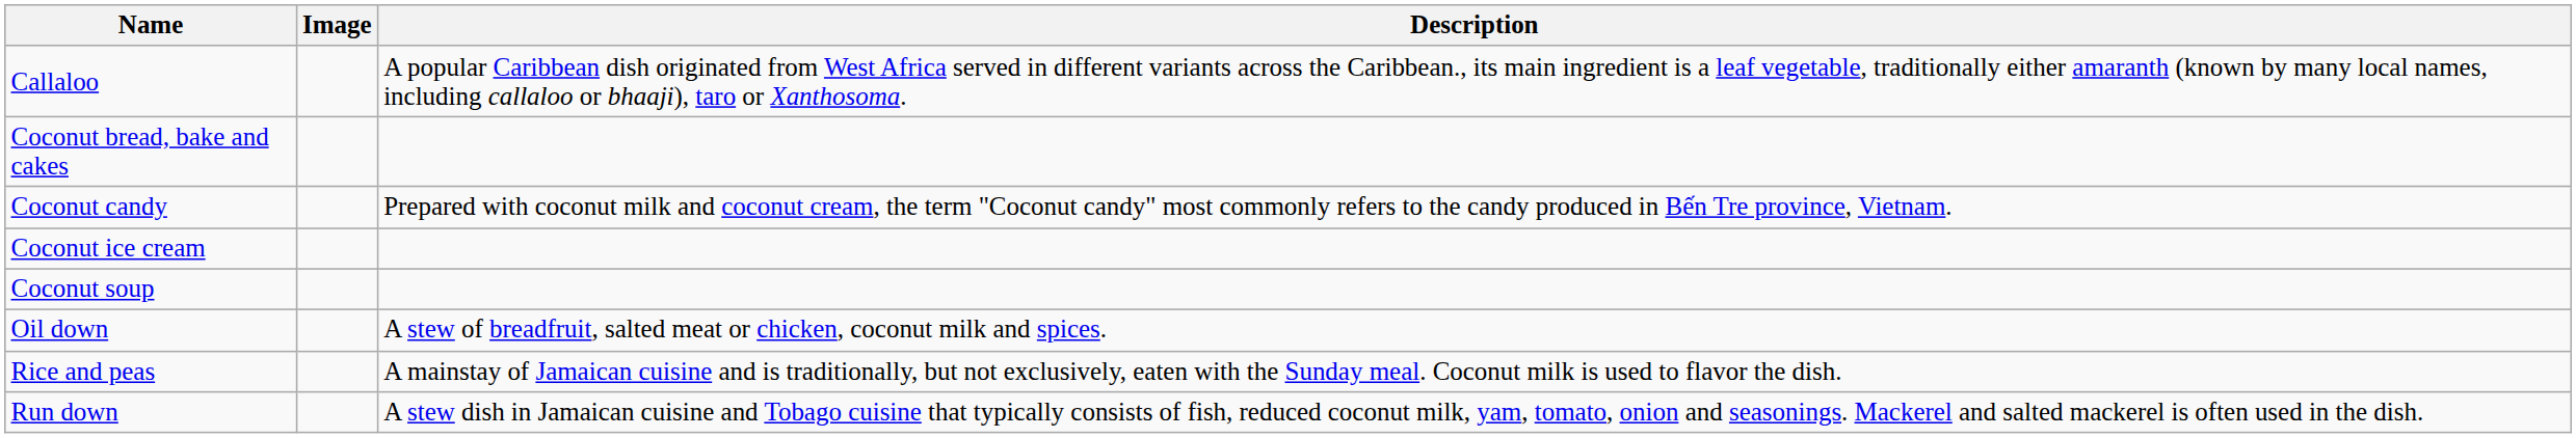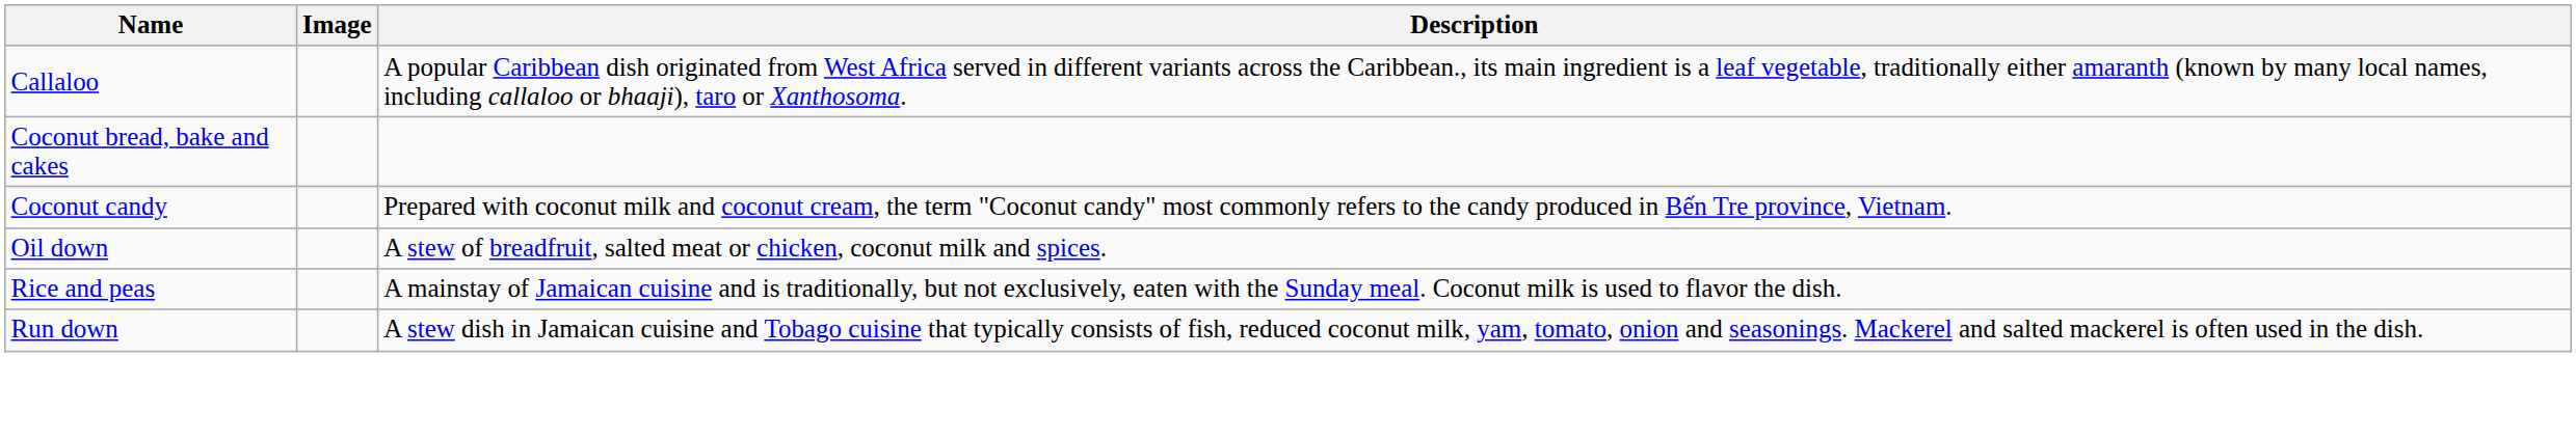- row: Coconut ice cream
- row: Coconut soup
